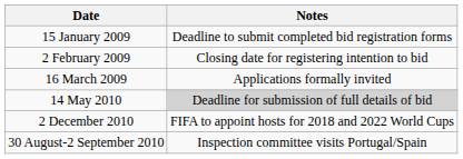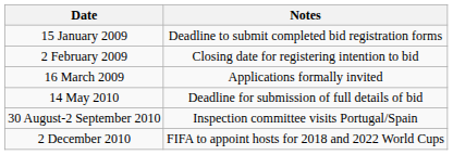14 May 2010 | Notes: lightgrey background -> no background
rows swapped: 30 August-2 September 2010 <-> 2 December 2010
